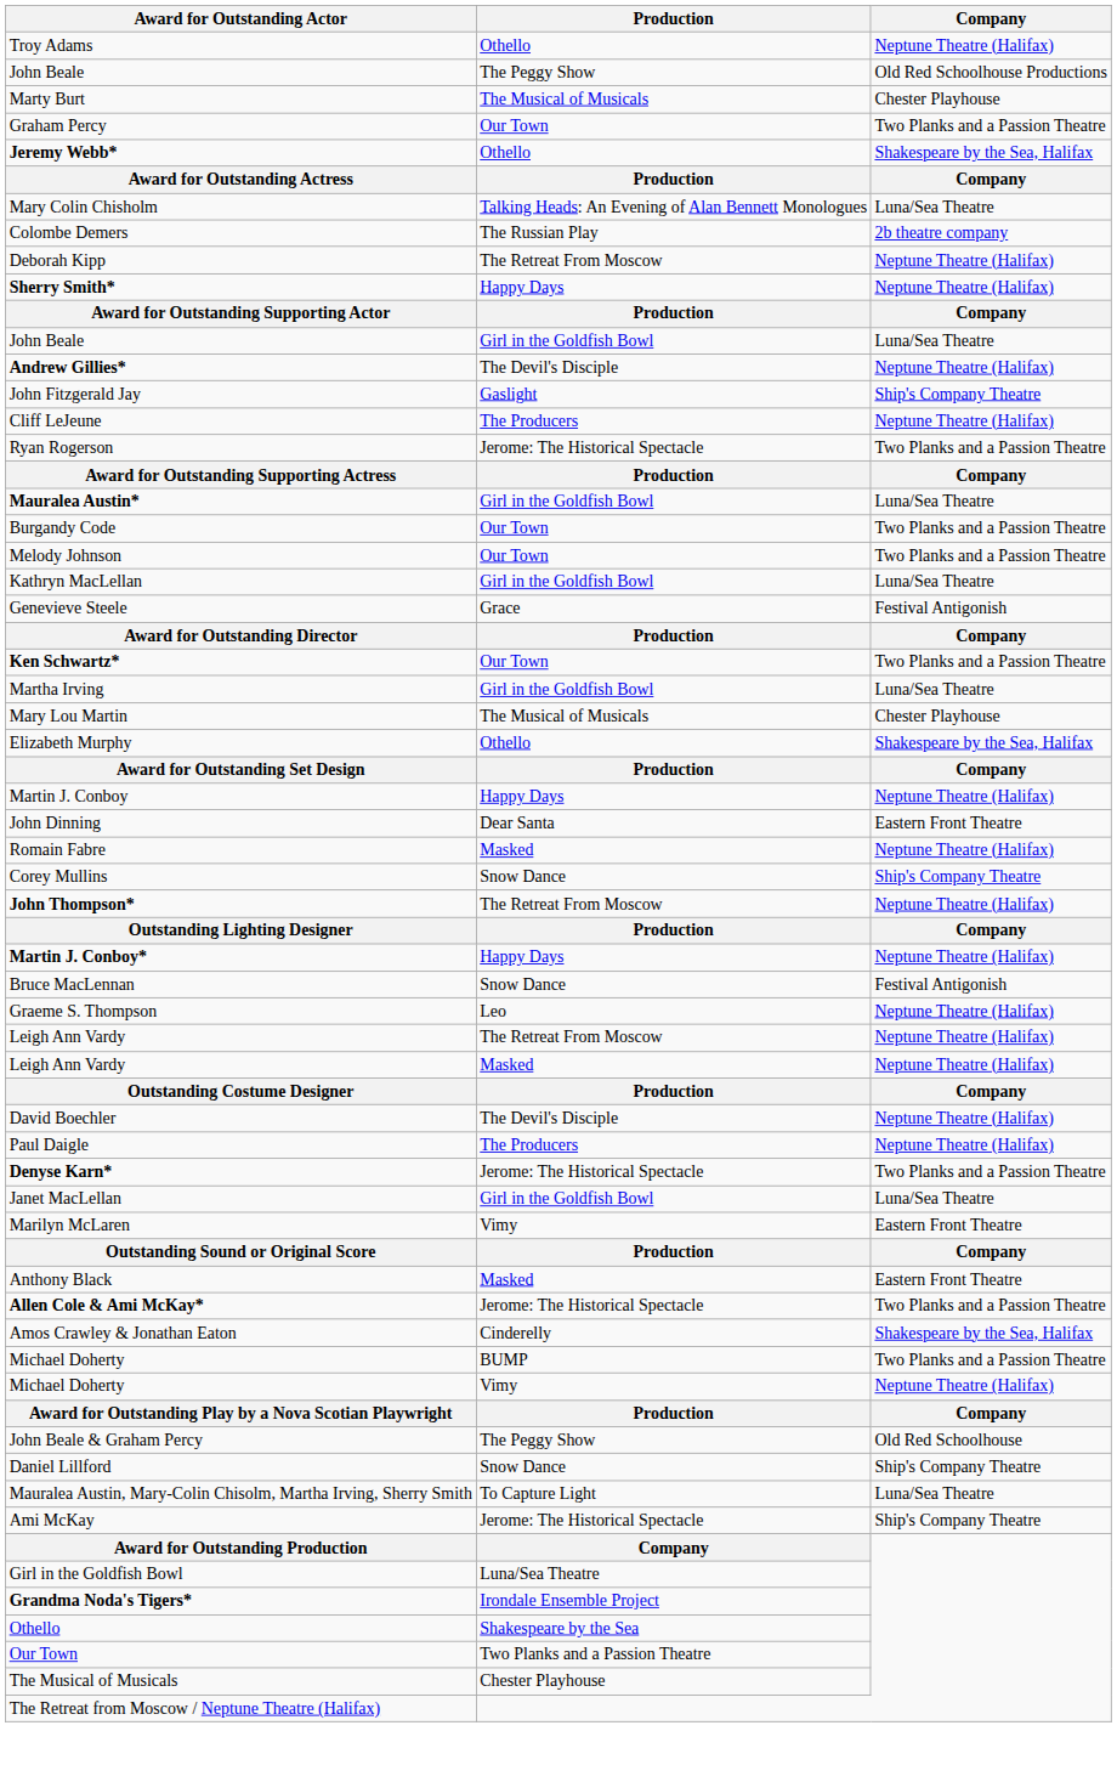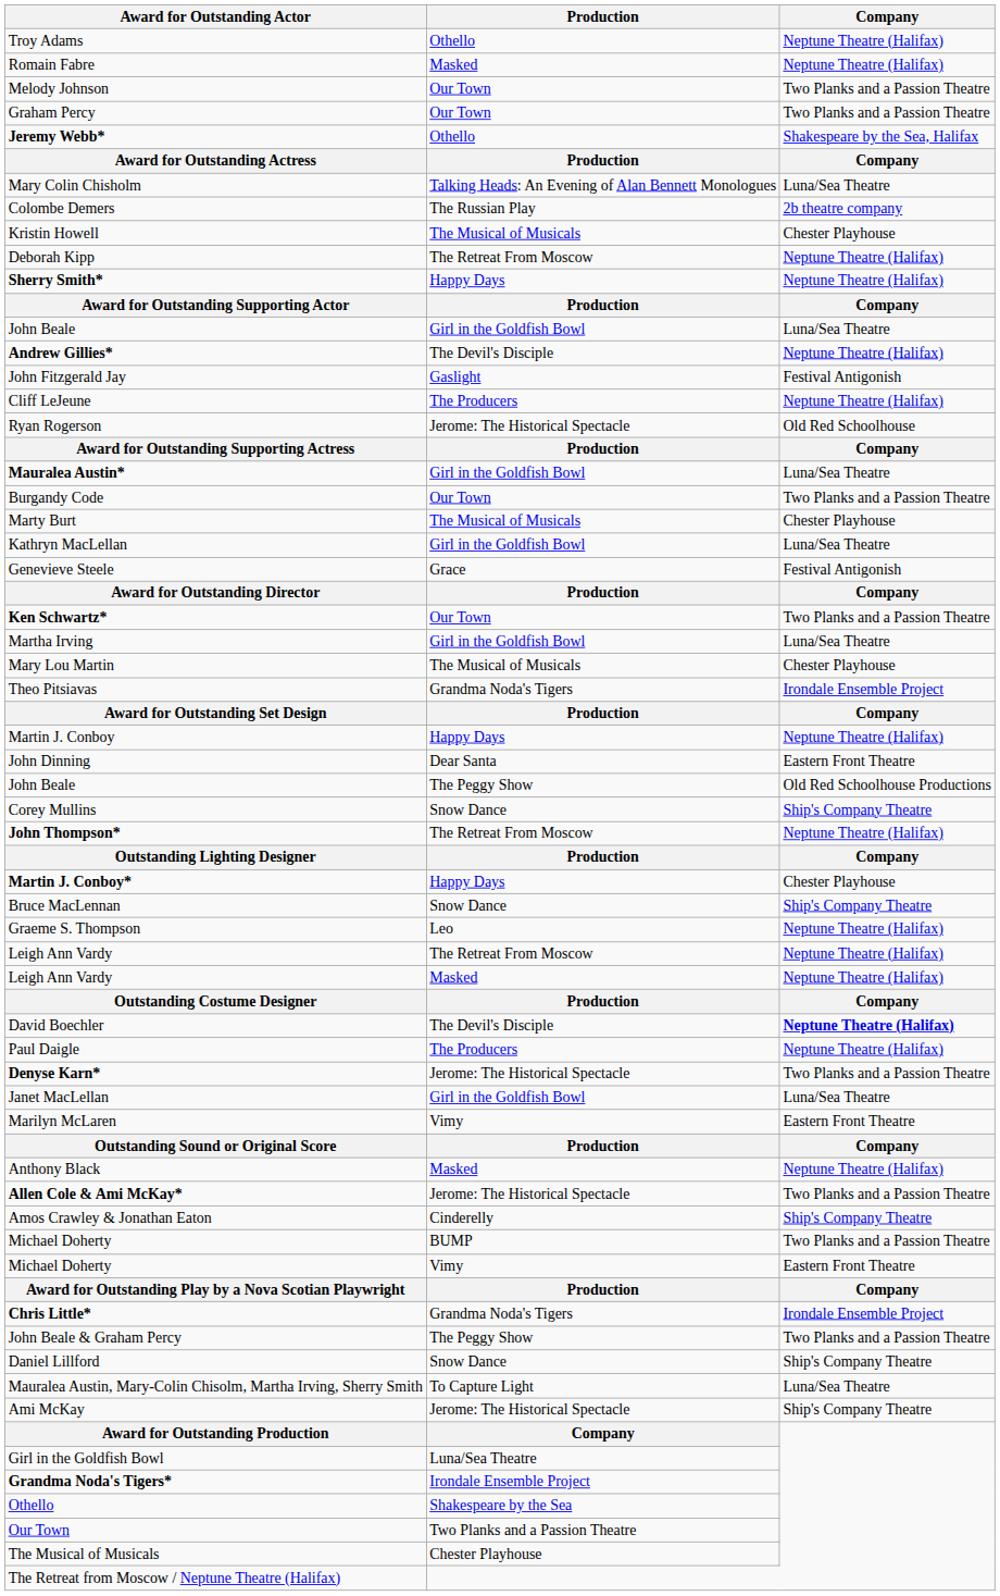rows swapped: John Beale / The Peggy Show <-> Romain Fabre
rows swapped: Marty Burt <-> Melody Johnson
+ row: Kristin Howell | The Musical of Musicals | Chester Playhouse
John Fitzgerald Jay | Company: Ship's Company Theatre -> Festival Antigonish
Ryan Rogerson | Company: Two Planks and a Passion Theatre -> Old Red Schoolhouse
- row: Elizabeth Murphy | Othello | Shakespeare by the Sea, Halifax
+ row: Theo Pitsiavas | Grandma Noda's Tigers | Irondale Ensemble Project
Martin J. Conboy* | Company: Neptune Theatre (Halifax) -> Chester Playhouse
Bruce MacLennan | Company: Festival Antigonish -> Ship's Company Theatre
David Boechler | Company: normal -> bold
Anthony Black | Company: Eastern Front Theatre -> Neptune Theatre (Halifax)
Amos Crawley & Jonathan Eaton | Company: Shakespeare by the Sea, Halifax -> Ship's Company Theatre
Michael Doherty / Vimy | Company: Neptune Theatre (Halifax) -> Eastern Front Theatre
+ row: Chris Little* | Grandma Noda's Tigers | Irondale Ensemble Project
John Beale & Graham Percy | Company: Old Red Schoolhouse -> Two Planks and a Passion Theatre
